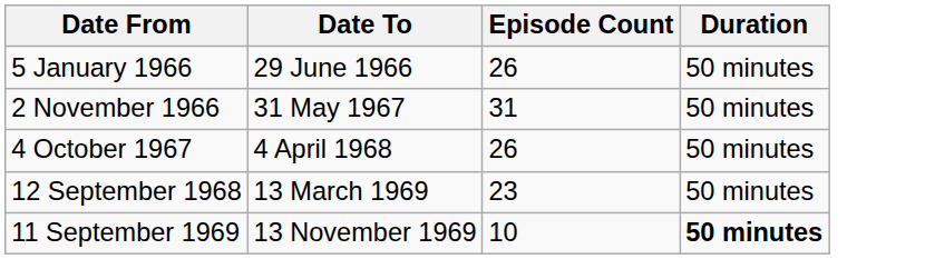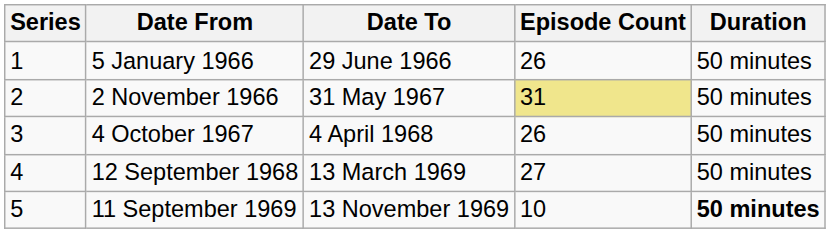+ column: Series | 1 | 2 | 3 | 4 | 5
2 November 1966 | Episode Count: no background -> khaki background
12 September 1968 | Episode Count: 23 -> 27
